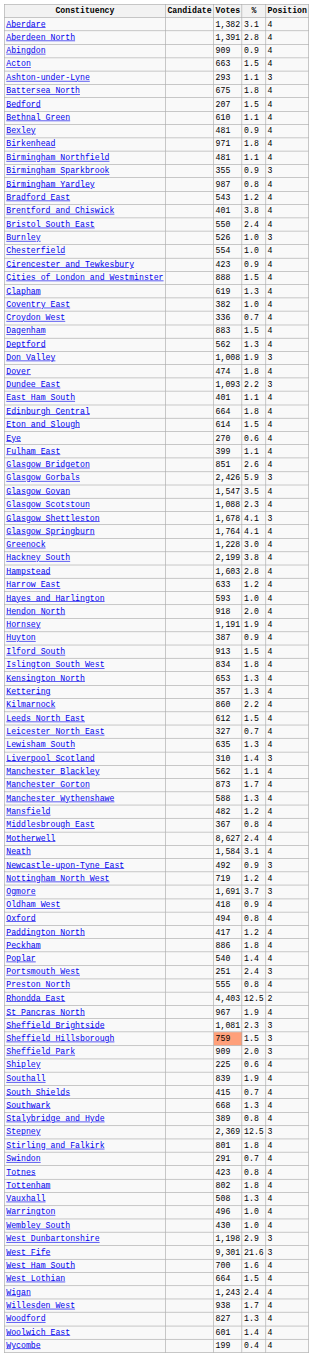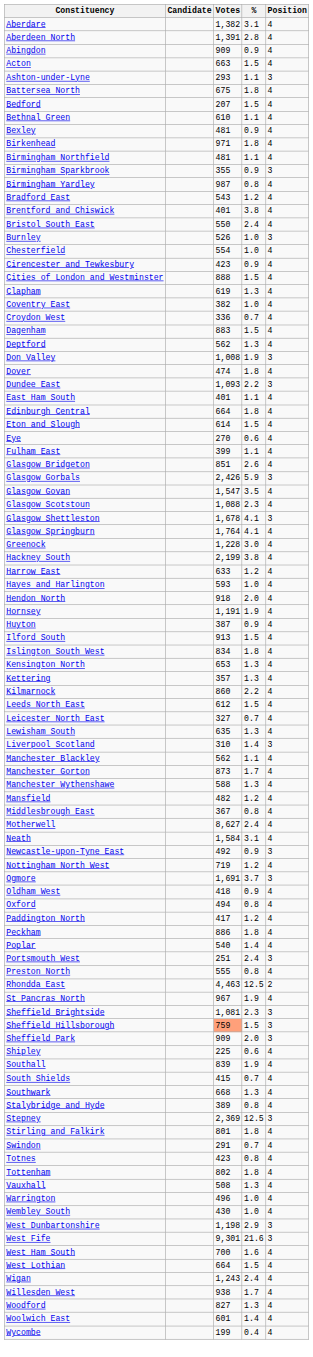- row: Hampstead | 1,603 | 2.8 | 4
Rhondda East | Votes: 4,403 -> 4,463
